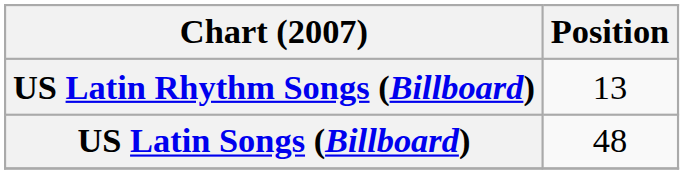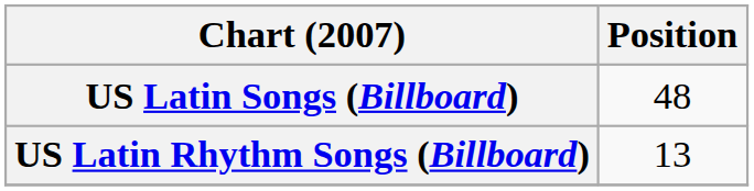rows swapped: US Latin Songs (Billboard) <-> US Latin Rhythm Songs (Billboard)
